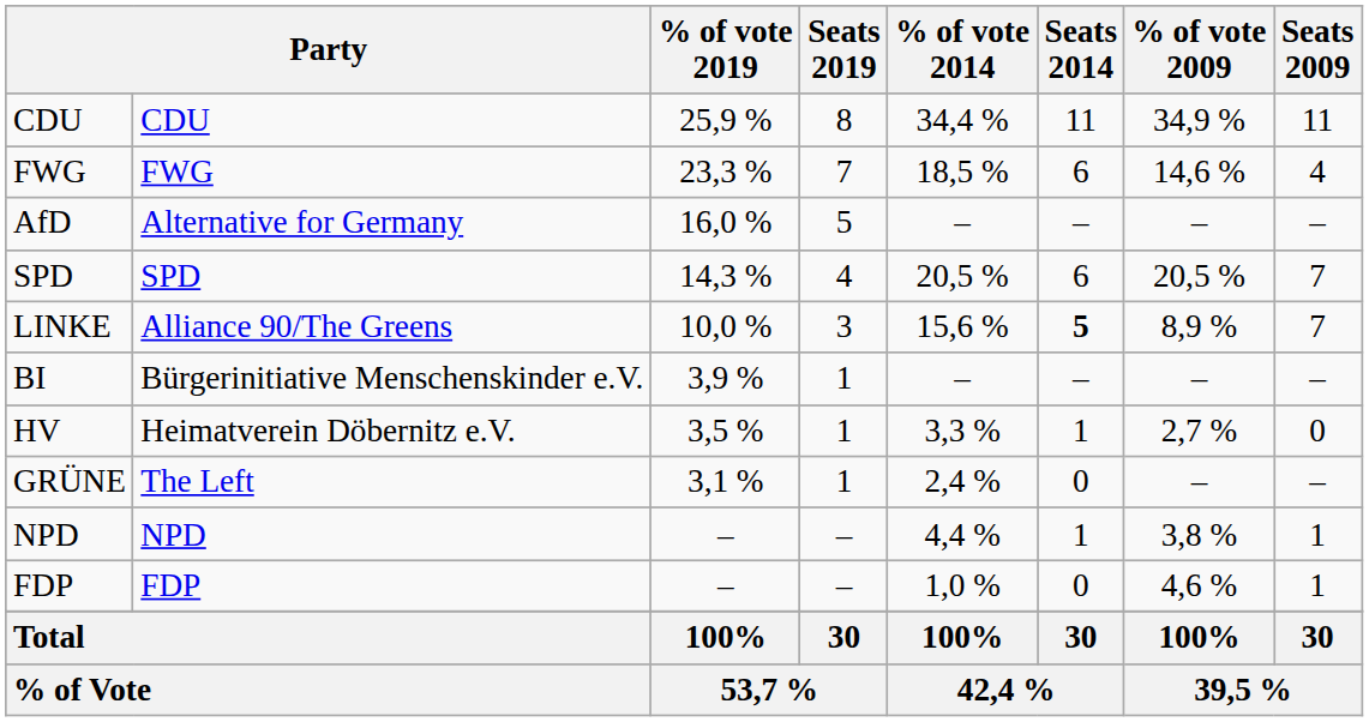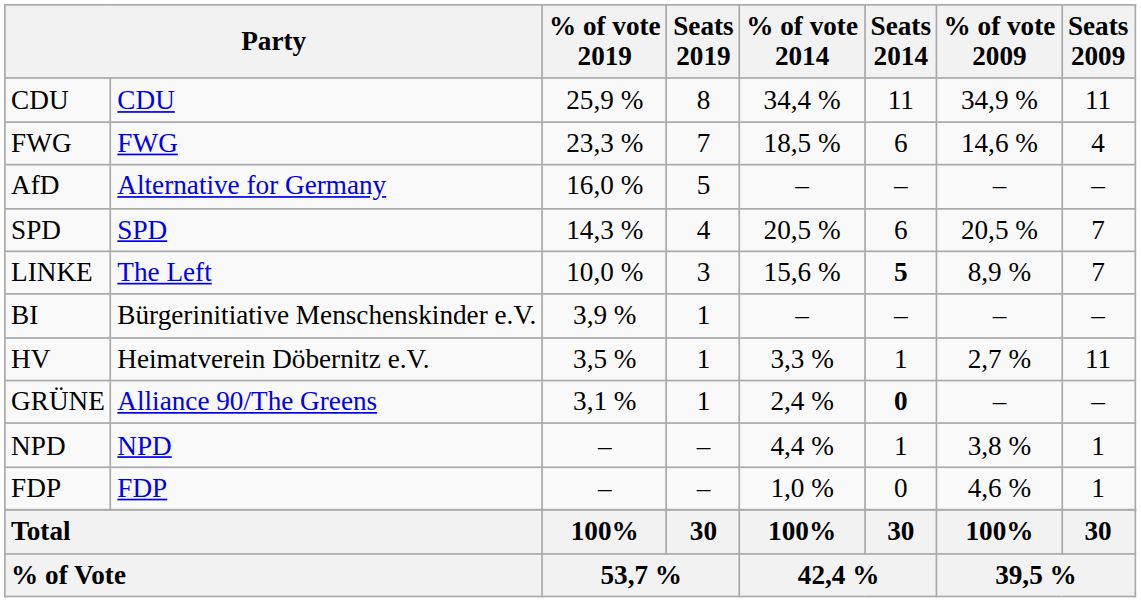LINKE | column 2: Alliance 90/The Greens -> The Left
HV | Seats 2009: 0 -> 11
GRÜNE | column 2: The Left -> Alliance 90/The Greens
GRÜNE | Seats 2014: normal -> bold
